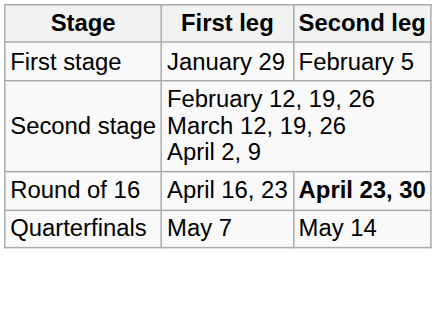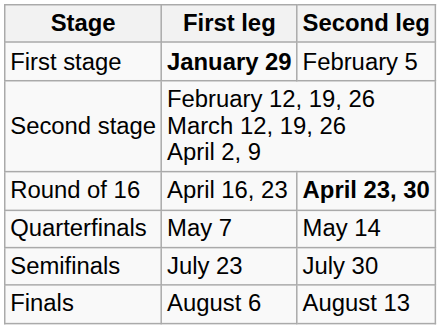First stage | First leg: normal -> bold
+ row: Semifinals | July 23 | July 30
+ row: Finals | August 6 | August 13
